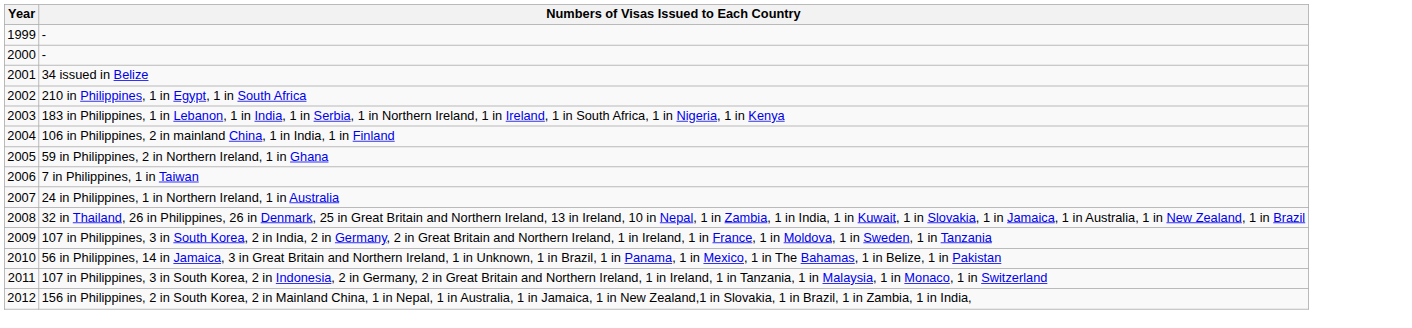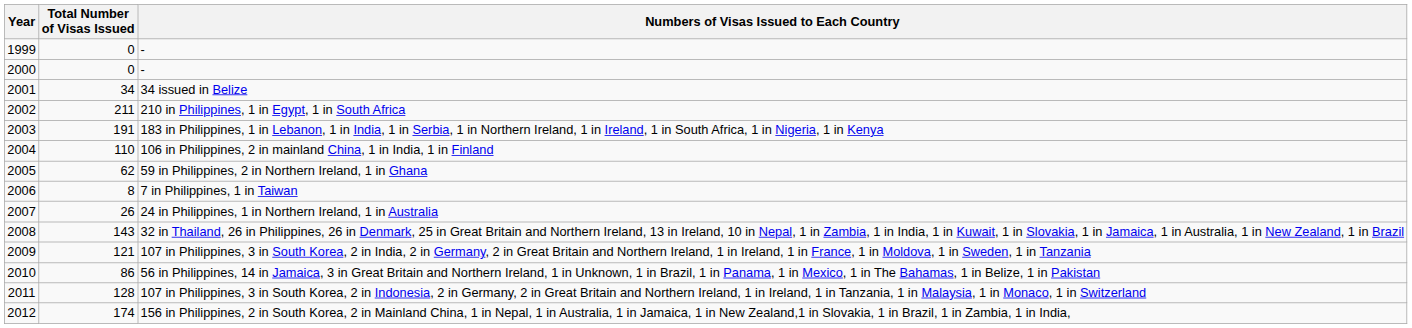+ column: Total Number of Visas Issued | 0 | 0 | 34 | 211 | 191 | 110 | 62 | 8 | 26 | 143 | 121 | 86 | 128 | 174
